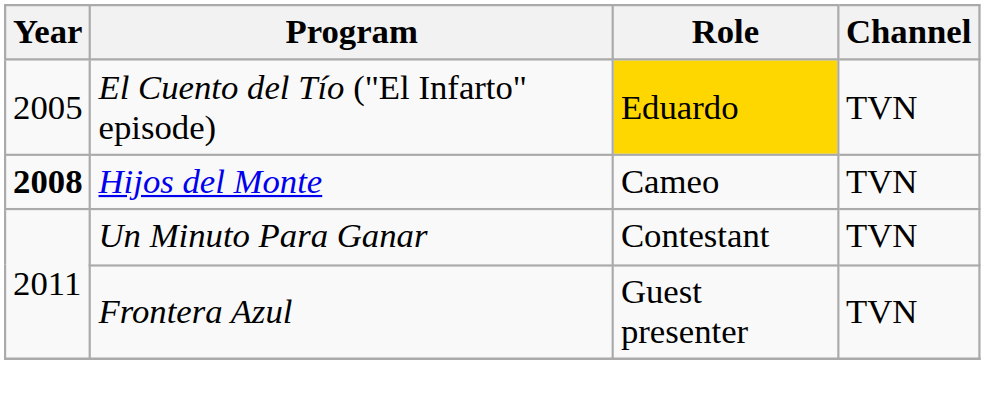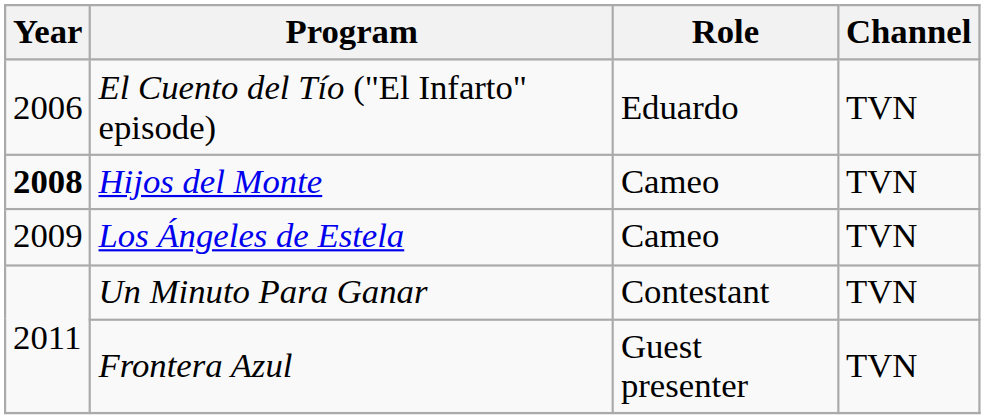El Cuento del Tío ("El Infarto" episode) | Year: 2005 -> 2006
El Cuento del Tío ("El Infarto" episode) | Role: gold background -> no background
+ row: 2009 | Los Ángeles de Estela | Cameo | TVN
